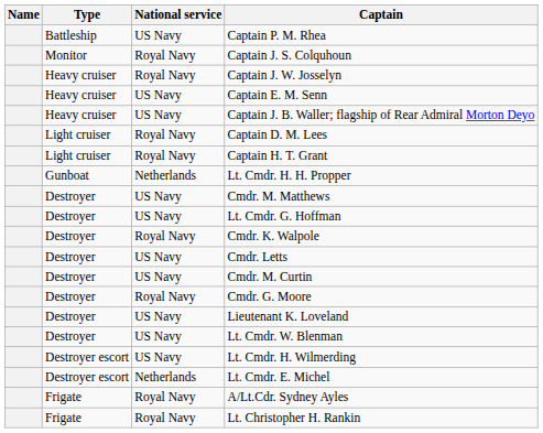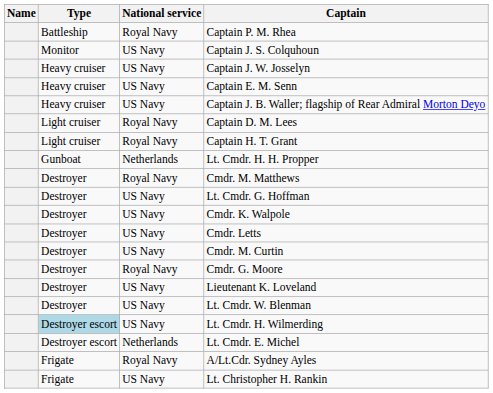Captain P. M. Rhea | National service: US Navy -> Royal Navy
Captain J. S. Colquhoun | National service: Royal Navy -> US Navy
Captain J. W. Josselyn | National service: Royal Navy -> US Navy
Cmdr. M. Matthews | National service: US Navy -> Royal Navy
Cmdr. K. Walpole | National service: Royal Navy -> US Navy
Lt. Cmdr. H. Wilmerding | Type: no background -> lightblue background
Lt. Christopher H. Rankin | National service: Royal Navy -> US Navy
